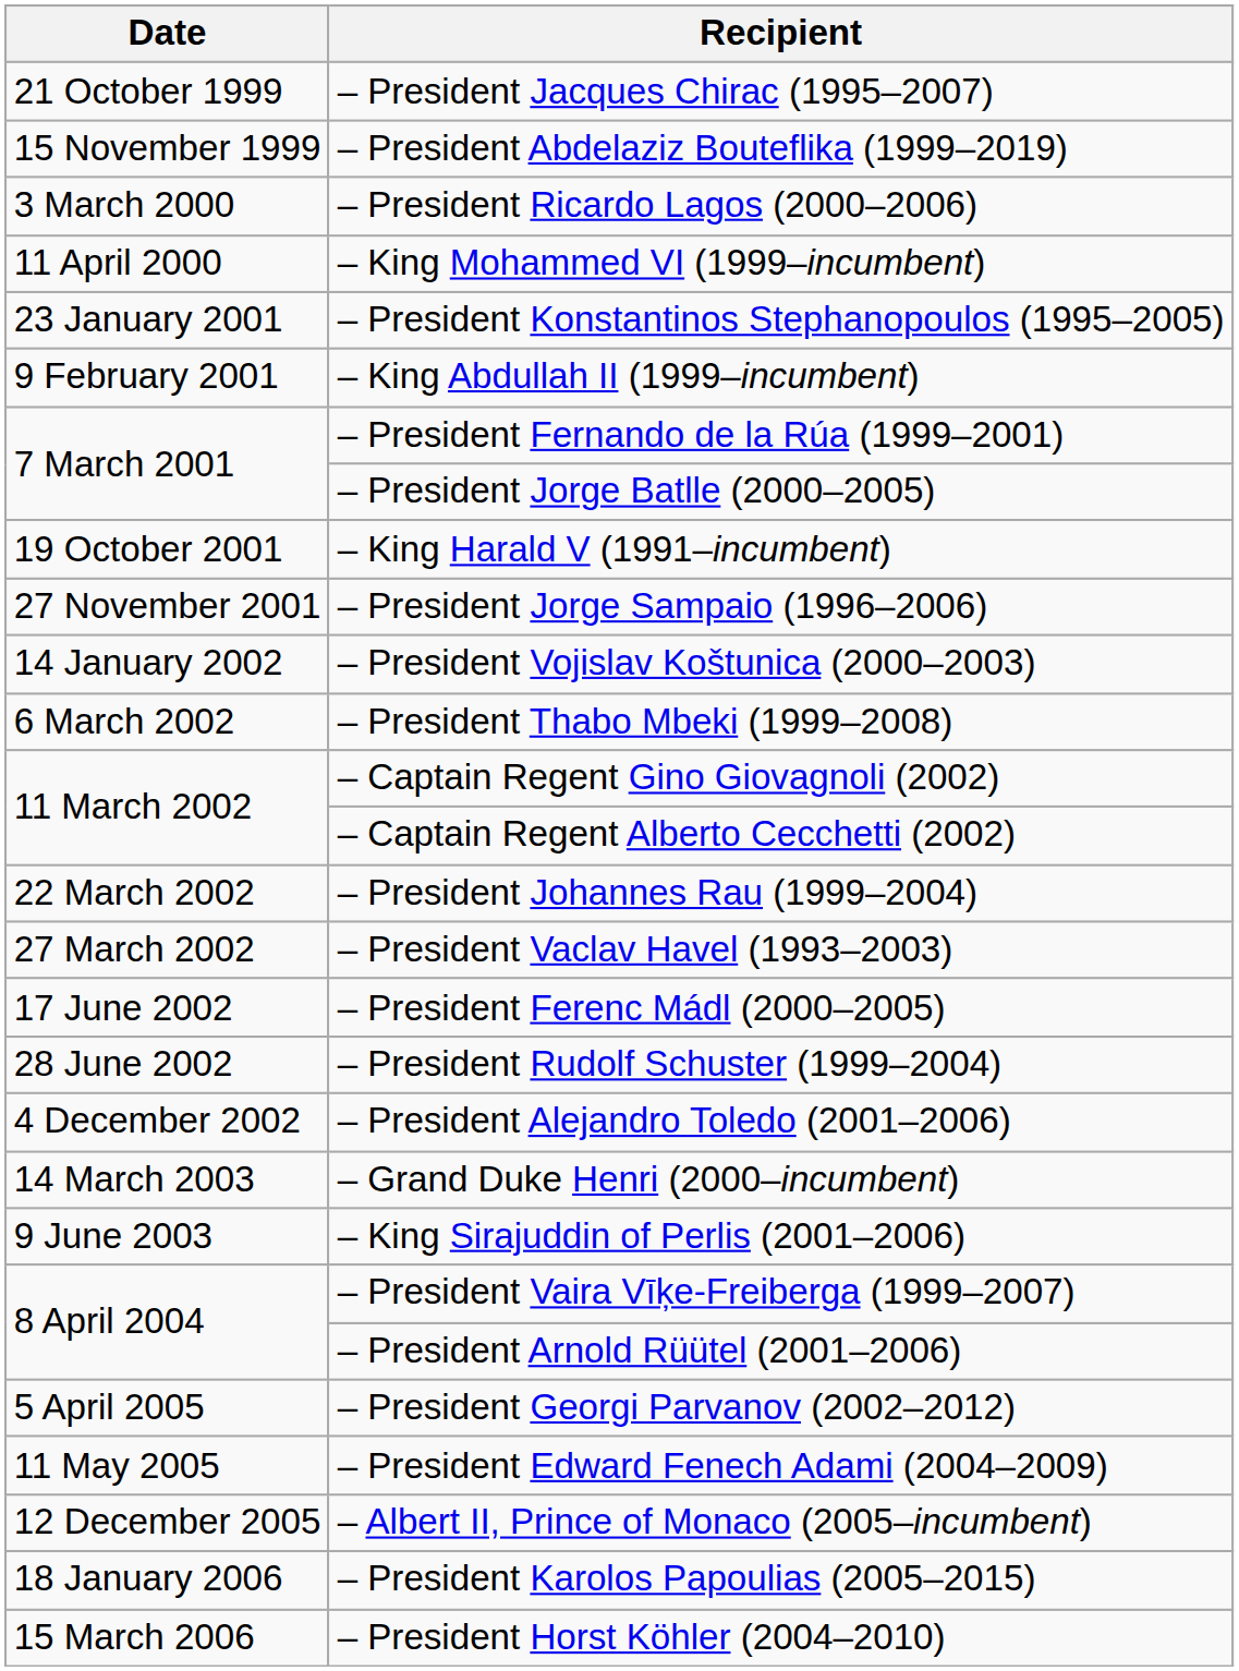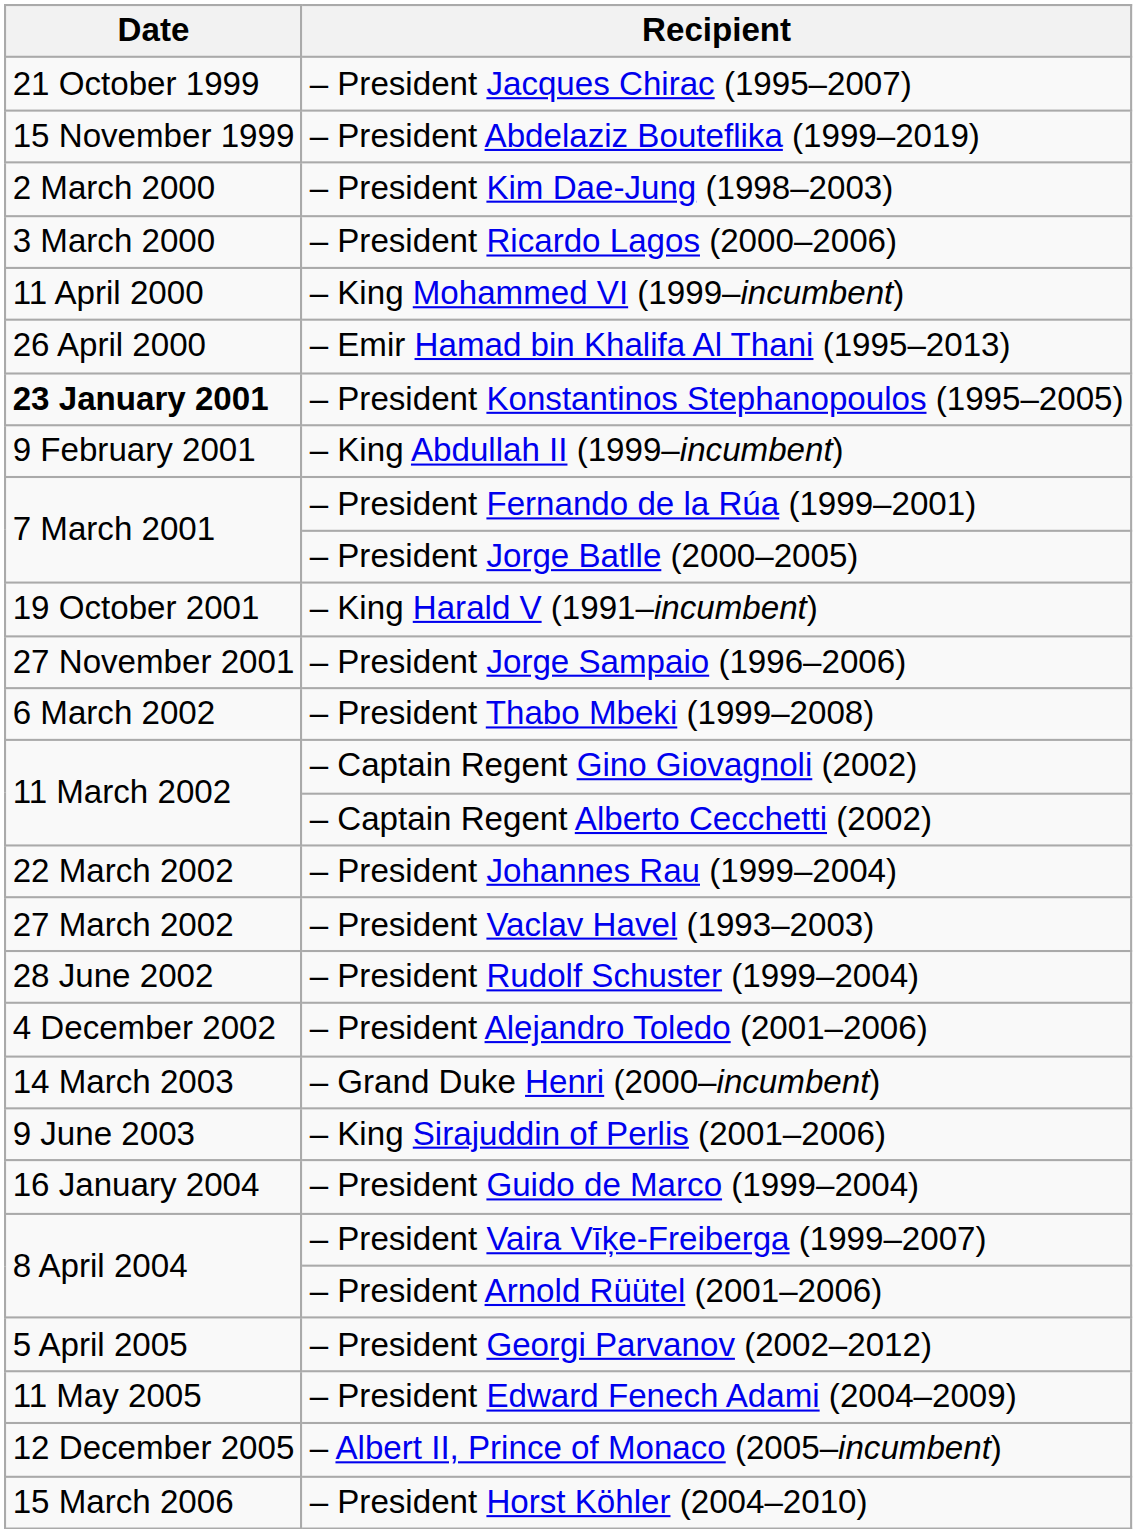+ row: 2 March 2000 | – President Kim Dae-Jung (1998–2003)
+ row: 26 April 2000 | – Emir Hamad bin Khalifa Al Thani (1995–2013)
– President Konstantinos Stephanopoulos (1995–2005) | Date: normal -> bold
- row: 14 January 2002 | – President Vojislav Koštunica (2000–2003)
- row: 17 June 2002 | – President Ferenc Mádl (2000–2005)
+ row: 16 January 2004 | – President Guido de Marco (1999–2004)
- row: 18 January 2006 | – President Karolos Papoulias (2005–2015)
